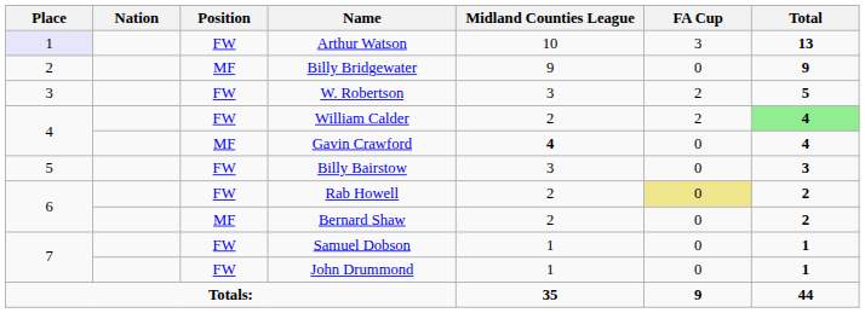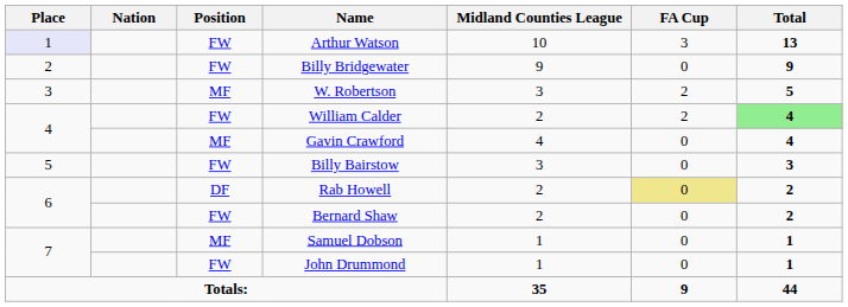Billy Bridgewater | Position: MF -> FW
W. Robertson | Position: FW -> MF
Gavin Crawford | Midland Counties League: bold -> normal
Rab Howell | Position: FW -> DF
Bernard Shaw | Position: MF -> FW
Samuel Dobson | Position: FW -> MF
